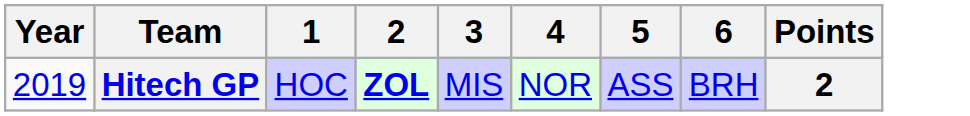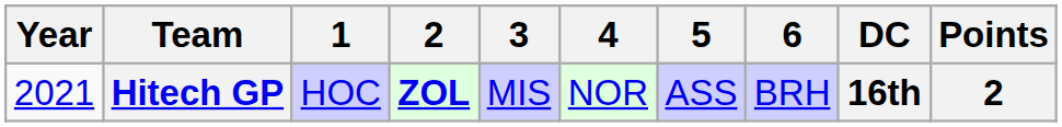+ column: DC | 16th
Hitech GP | Year: 2019 -> 2021
